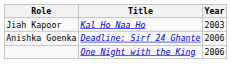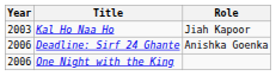columns swapped: Year <-> Role
